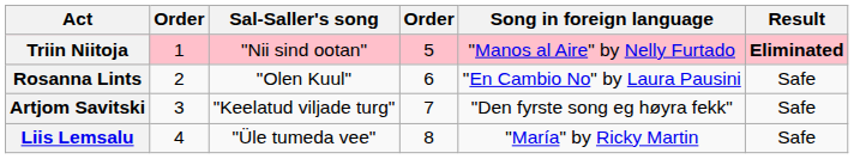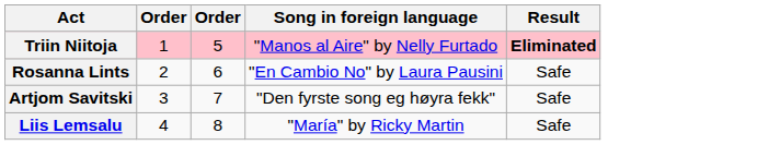- column: Sal-Saller's song | "Nii sind ootan" | "Olen Kuul" | "Keelatud viljade turg" | "Üle tumeda vee"
